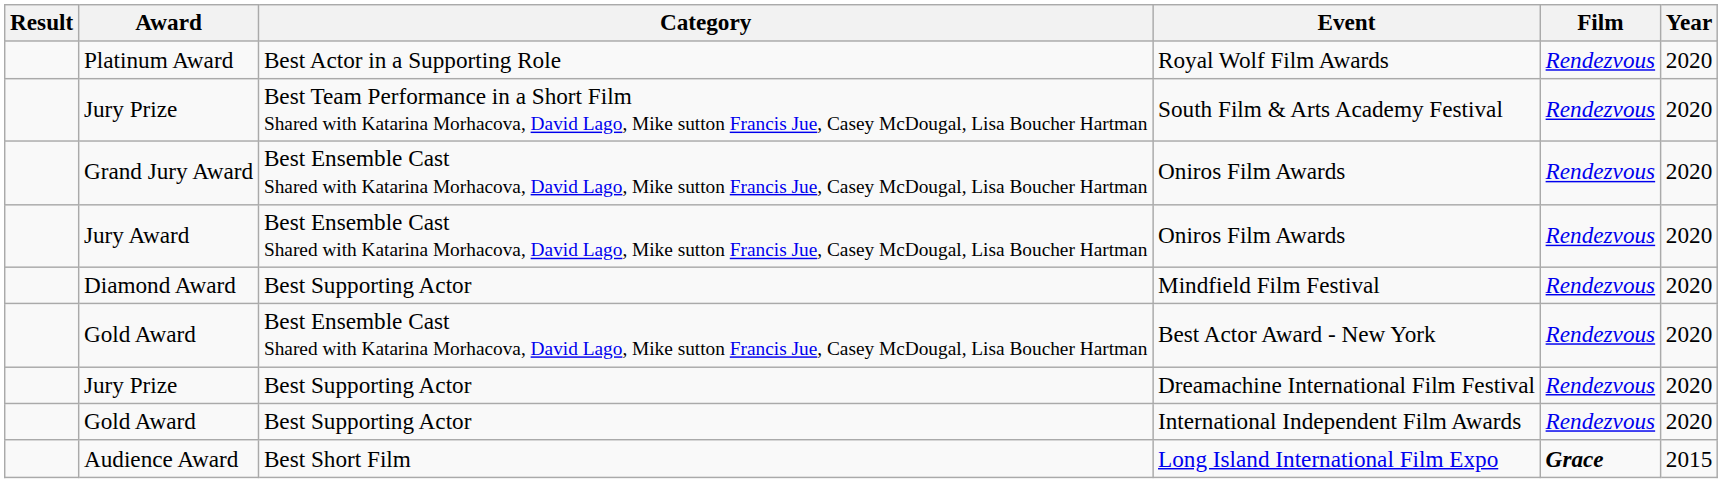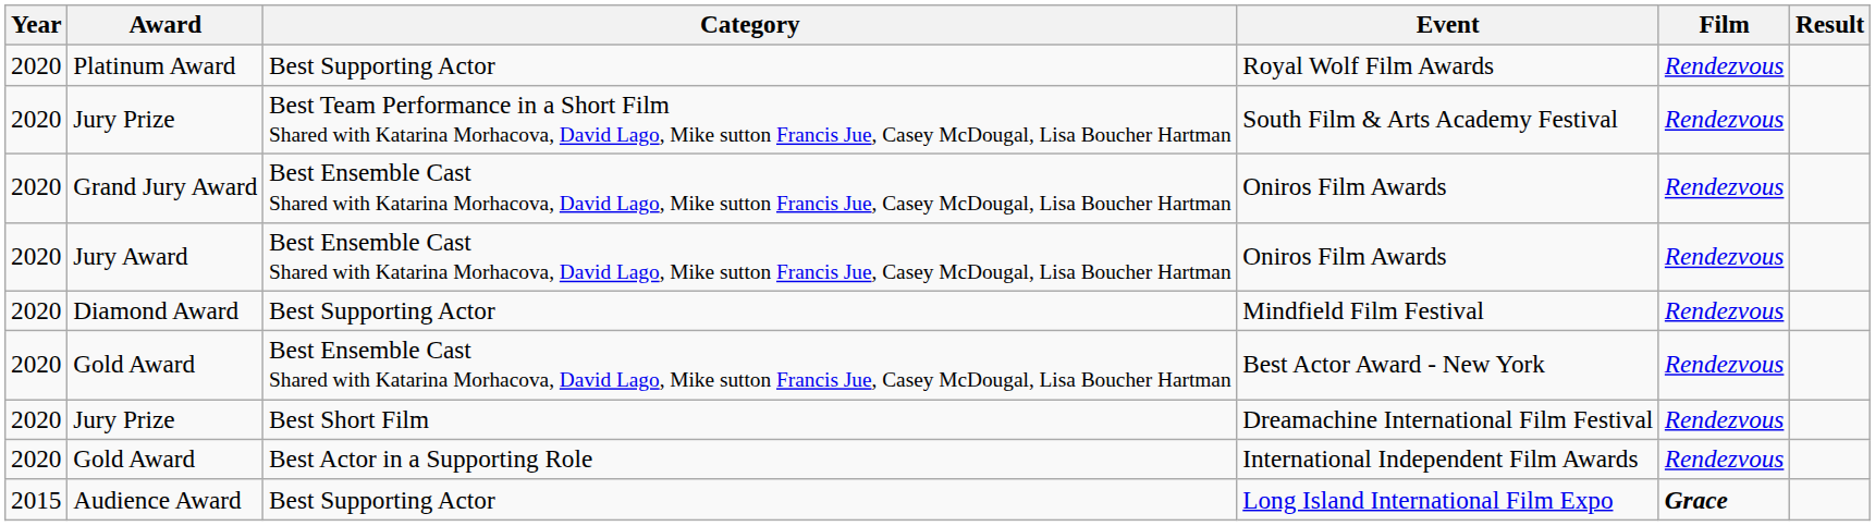columns swapped: Year <-> Result
Royal Wolf Film Awards | Category: Best Actor in a Supporting Role -> Best Supporting Actor
Dreamachine International Film Festival | Category: Best Supporting Actor -> Best Short Film
International Independent Film Awards | Category: Best Supporting Actor -> Best Actor in a Supporting Role
Long Island International Film Expo | Category: Best Short Film -> Best Supporting Actor
